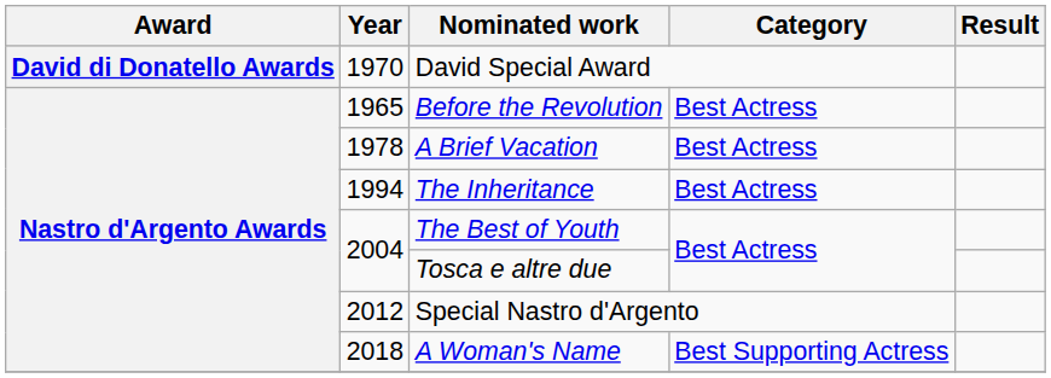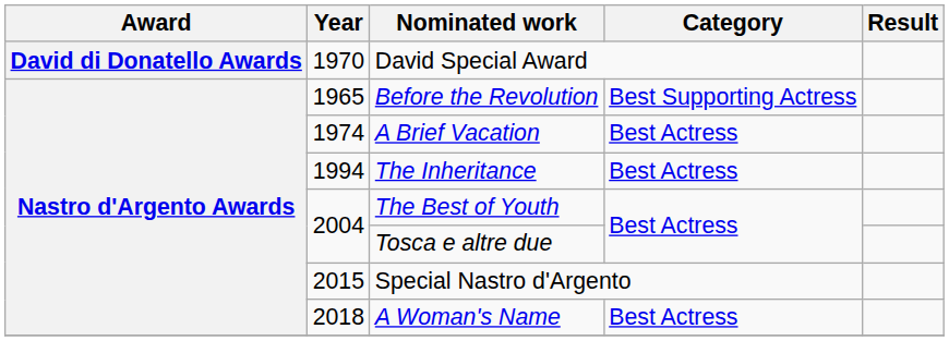Before the Revolution | Category: Best Actress -> Best Supporting Actress
A Brief Vacation | Year: 1978 -> 1974
Special Nastro d'Argento | Year: 2012 -> 2015
A Woman's Name | Category: Best Supporting Actress -> Best Actress
